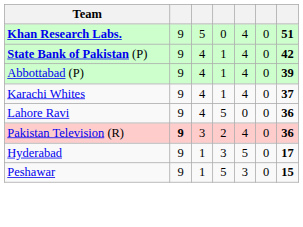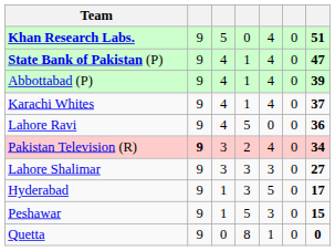State Bank of Pakistan (P) | column 7: 42 -> 47
Pakistan Television (R) | column 7: 36 -> 34
+ row: Lahore Shalimar | 9 | 3 | 3 | 3 | 0 | 27
+ row: Quetta | 9 | 0 | 8 | 1 | 0 | 0
